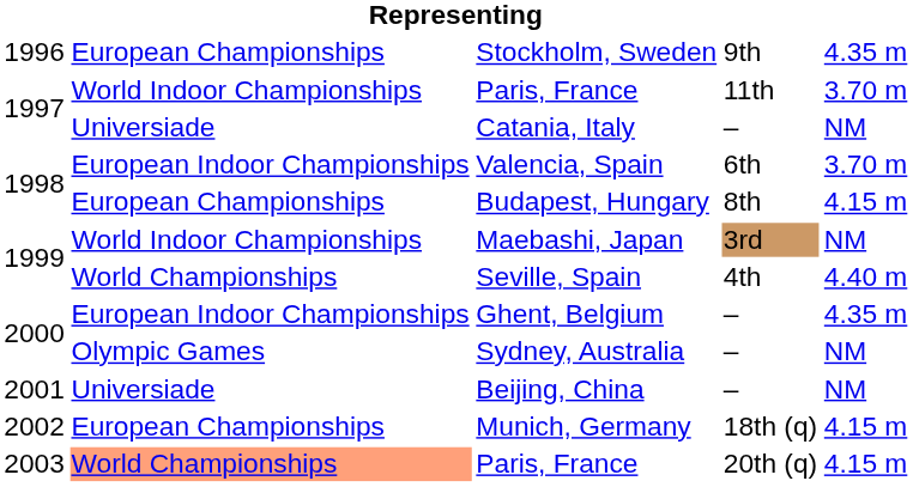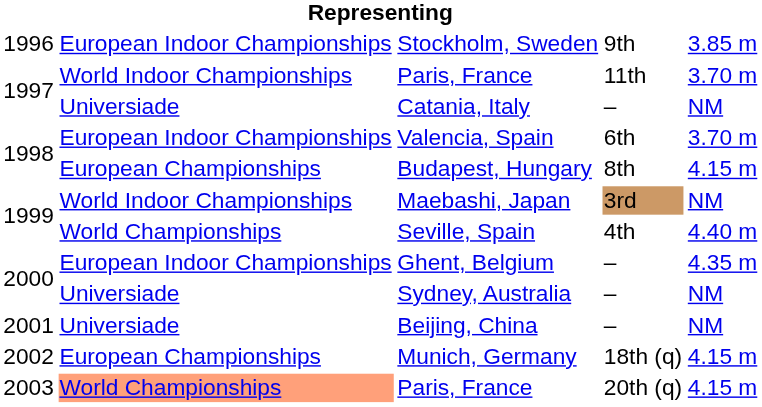Stockholm, Sweden | column 2: European Championships -> European Indoor Championships
Stockholm, Sweden | column 5: 4.35 m -> 3.85 m
Sydney, Australia | column 2: Olympic Games -> Universiade
